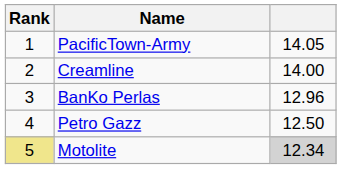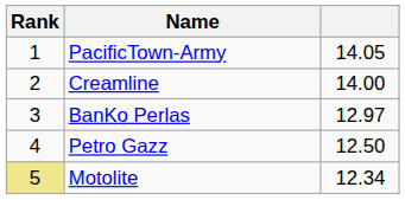BanKo Perlas | column 3: 12.96 -> 12.97
Motolite | column 3: lightgrey background -> no background
